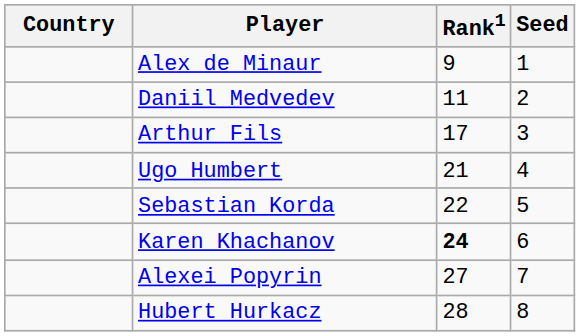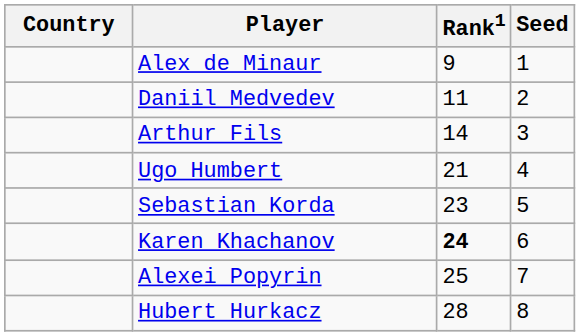Arthur Fils | Rank1: 17 -> 14
Sebastian Korda | Rank1: 22 -> 23
Alexei Popyrin | Rank1: 27 -> 25
